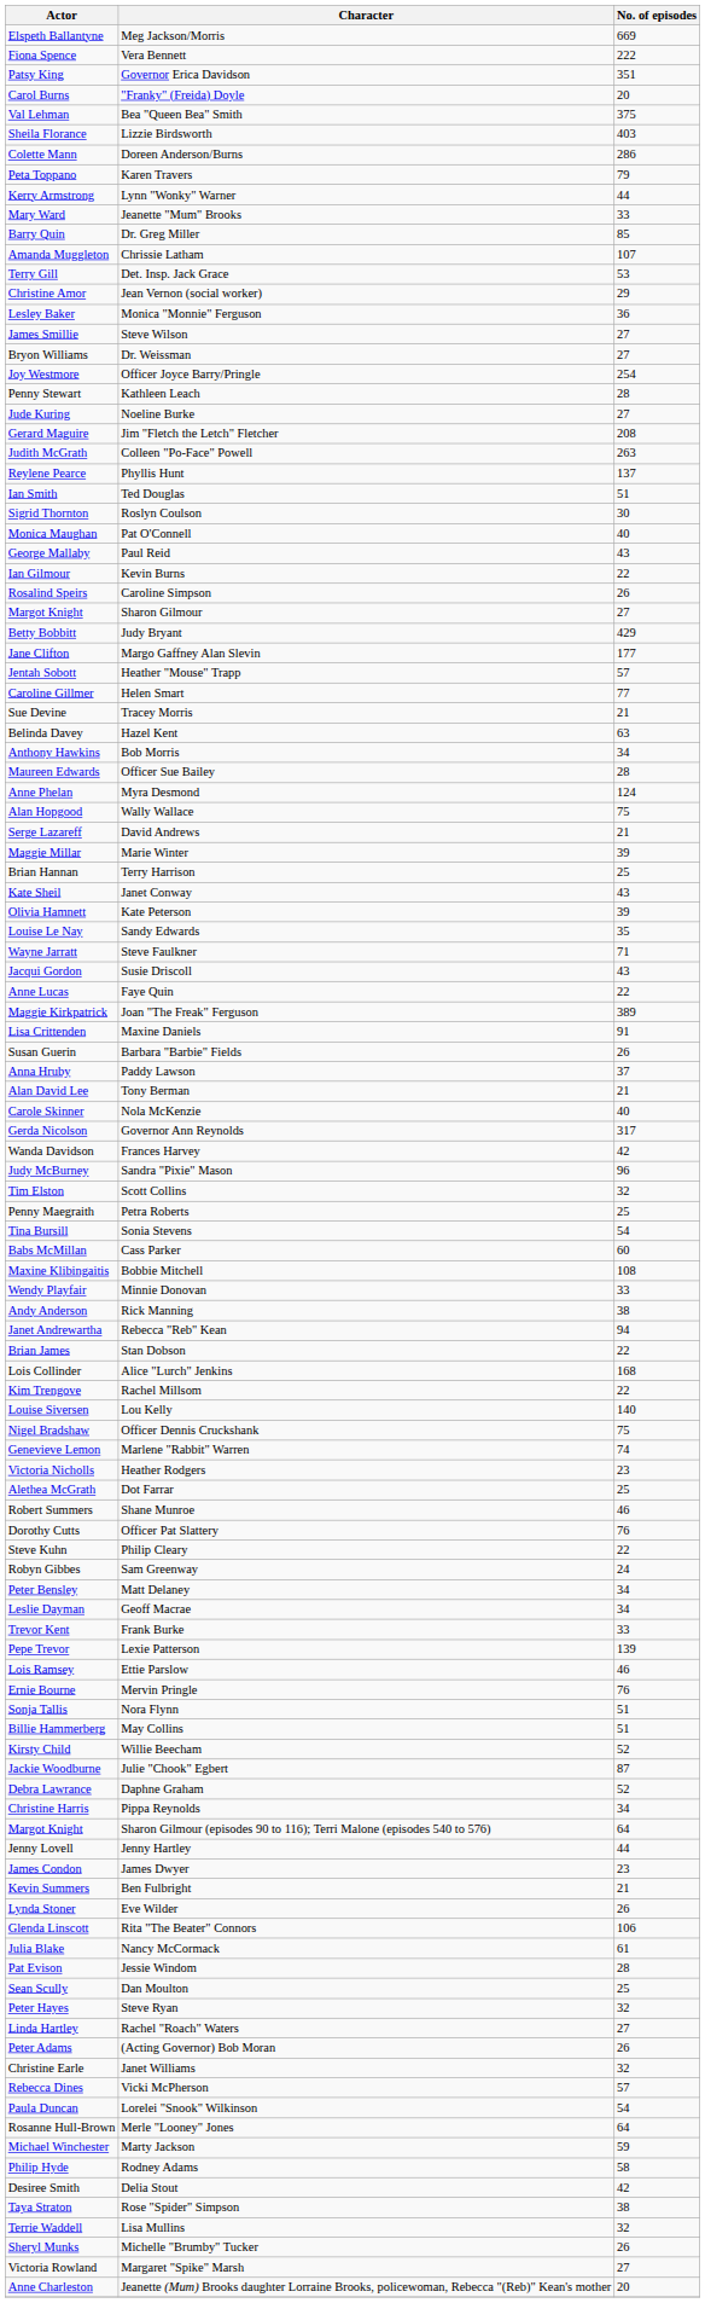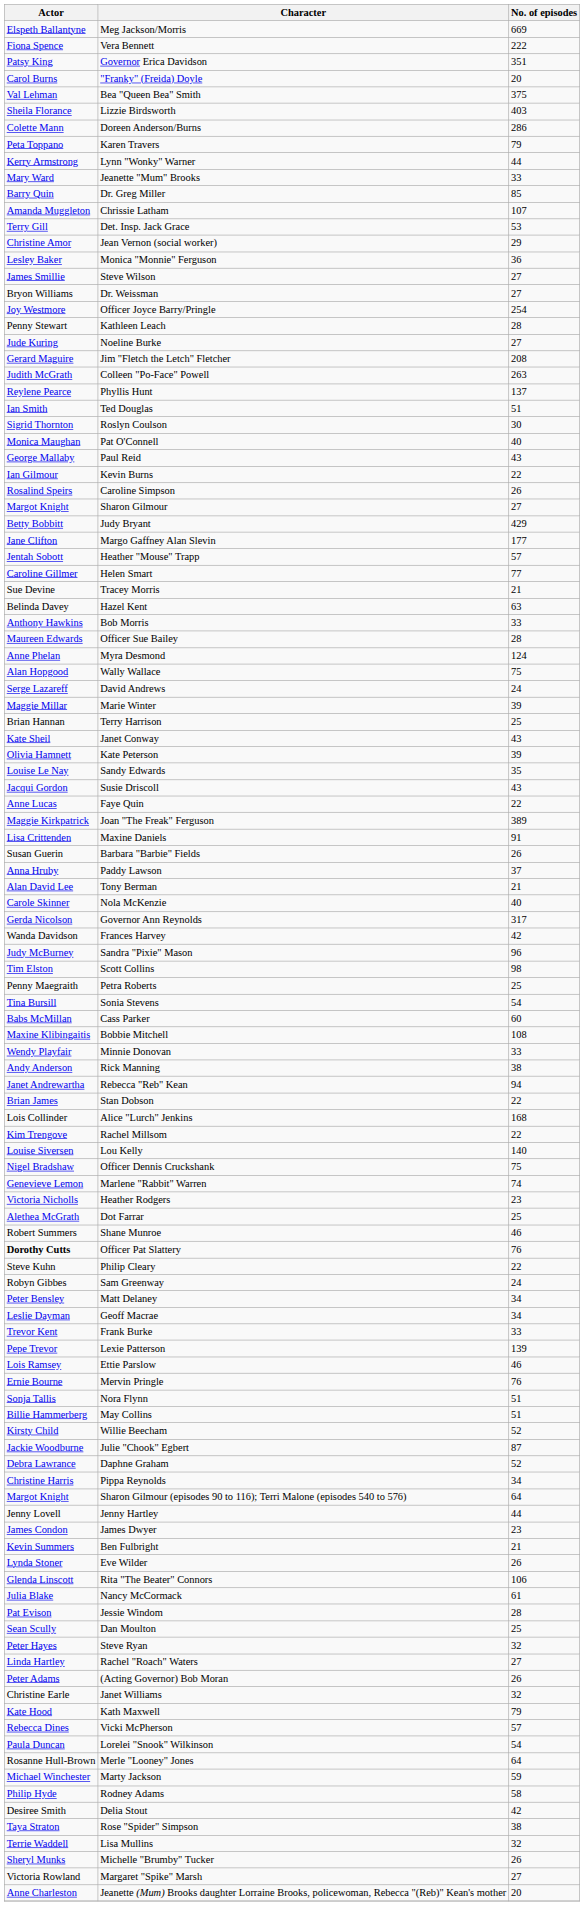Bob Morris | No. of episodes: 34 -> 33
David Andrews | No. of episodes: 21 -> 24
- row: Wayne Jarratt | Steve Faulkner | 71
Scott Collins | No. of episodes: 32 -> 98
Officer Pat Slattery | Actor: normal -> bold
+ row: Kate Hood | Kath Maxwell | 79
